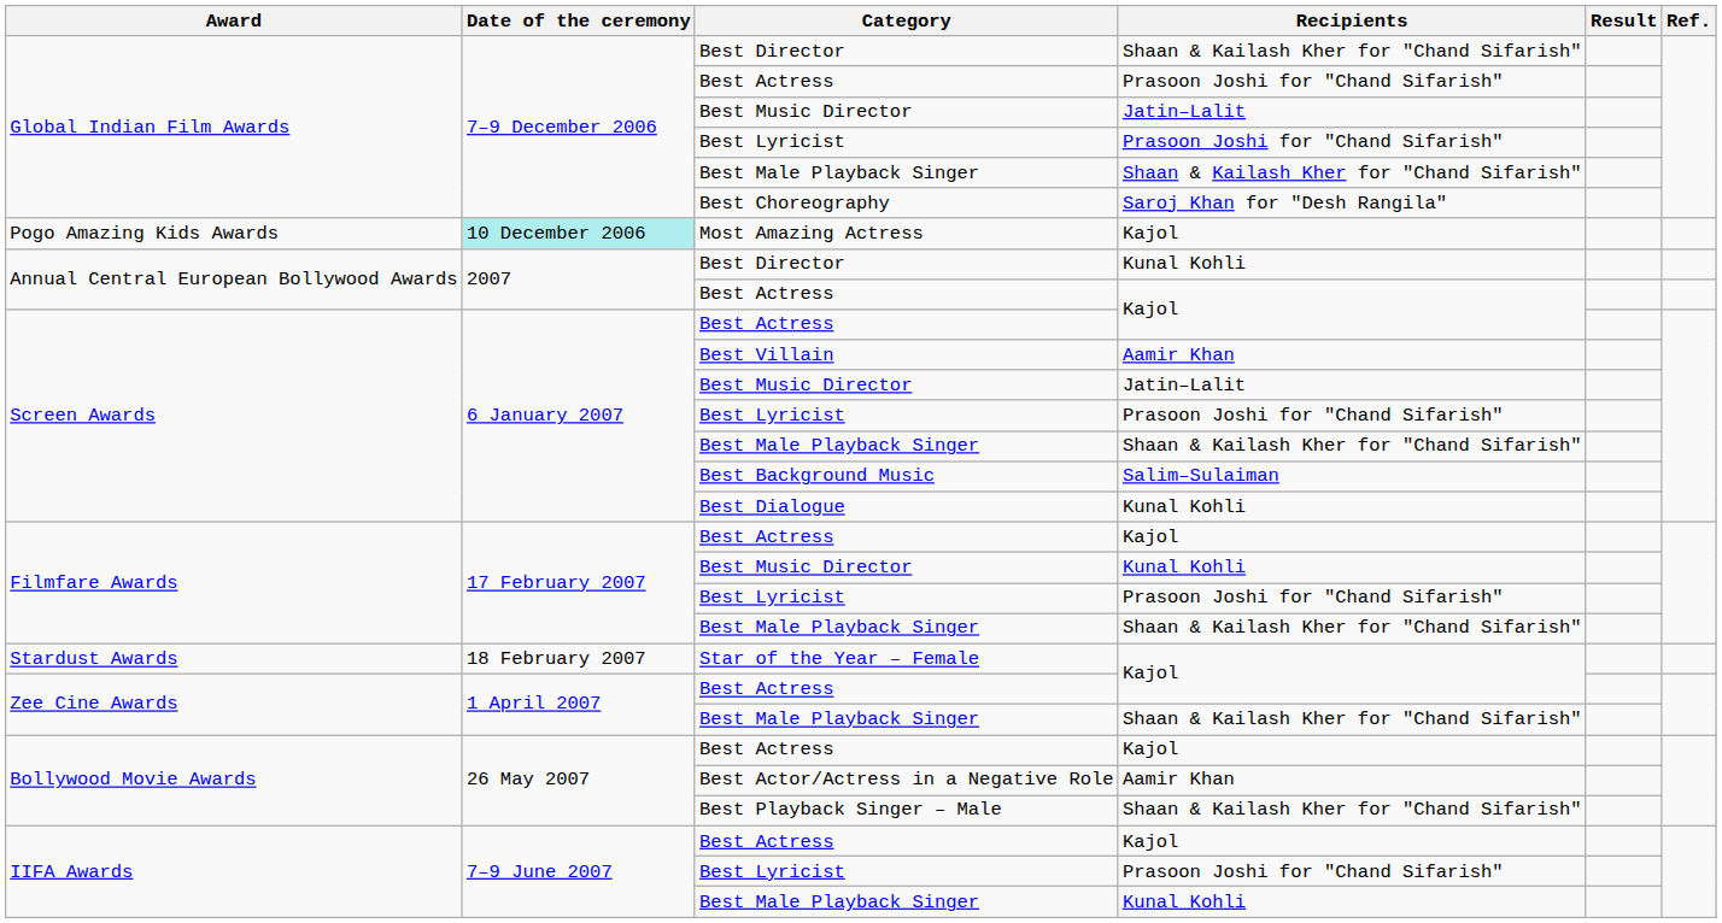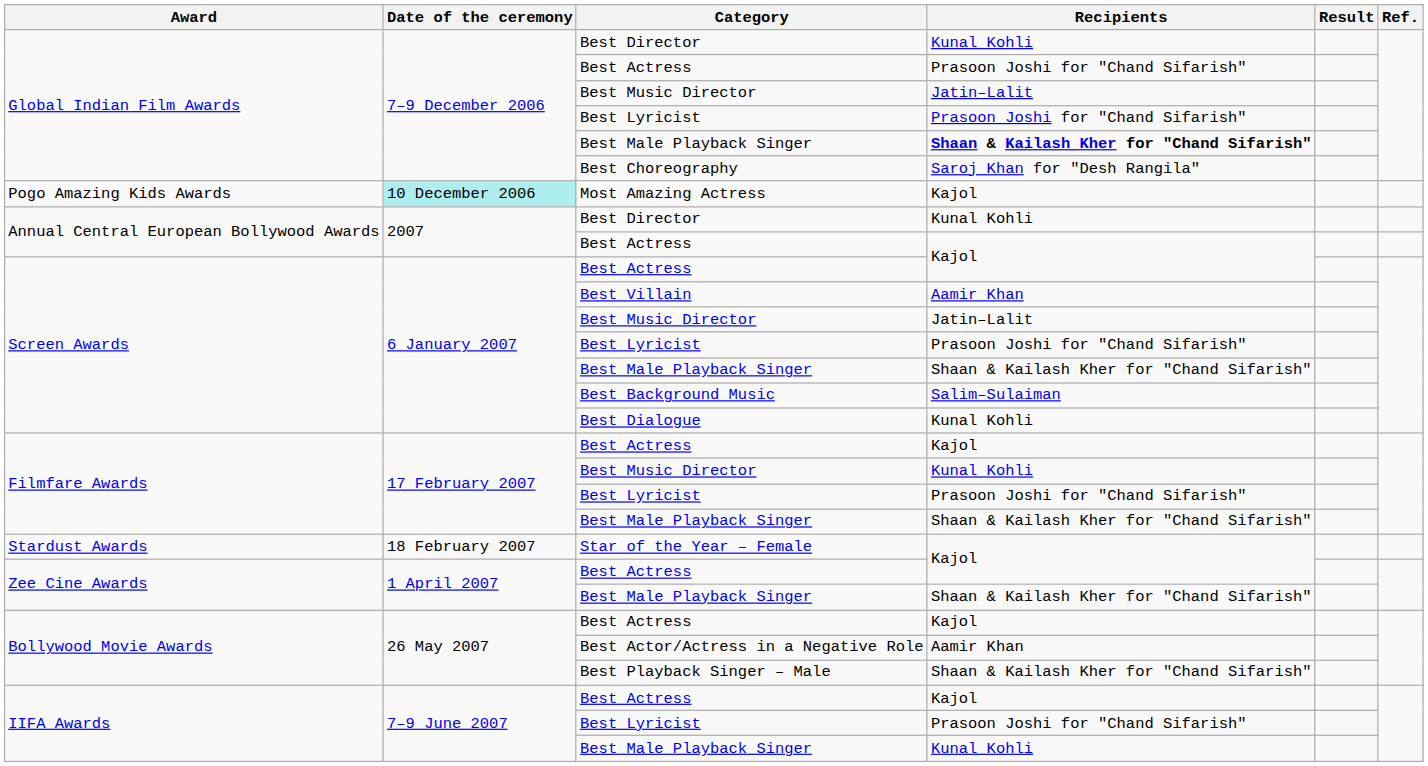Global Indian Film Awards / Best Director | Recipients: Shaan & Kailash Kher for "Chand Sifarish" -> Kunal Kohli
Global Indian Film Awards / Best Male Playback Singer | Recipients: normal -> bold
